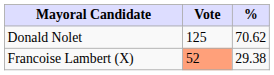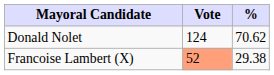Donald Nolet | Vote: 125 -> 124
